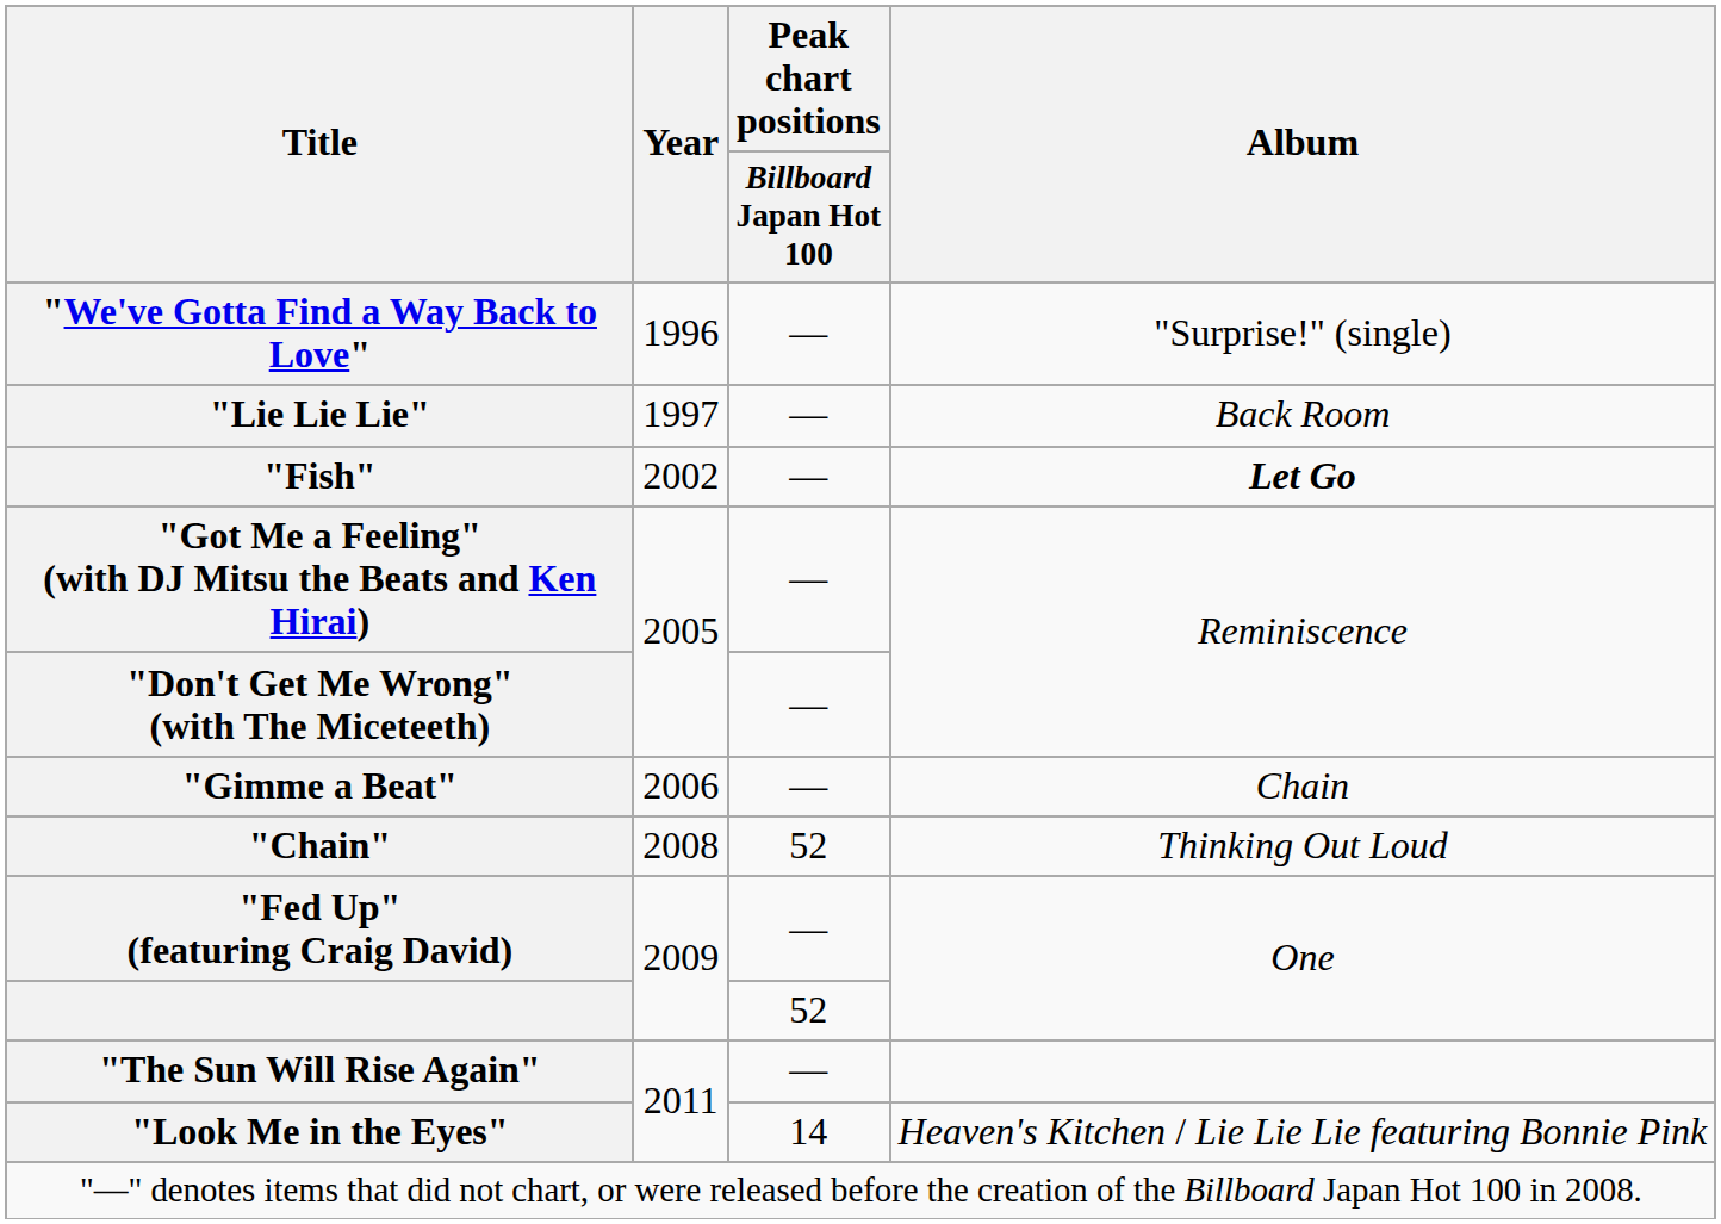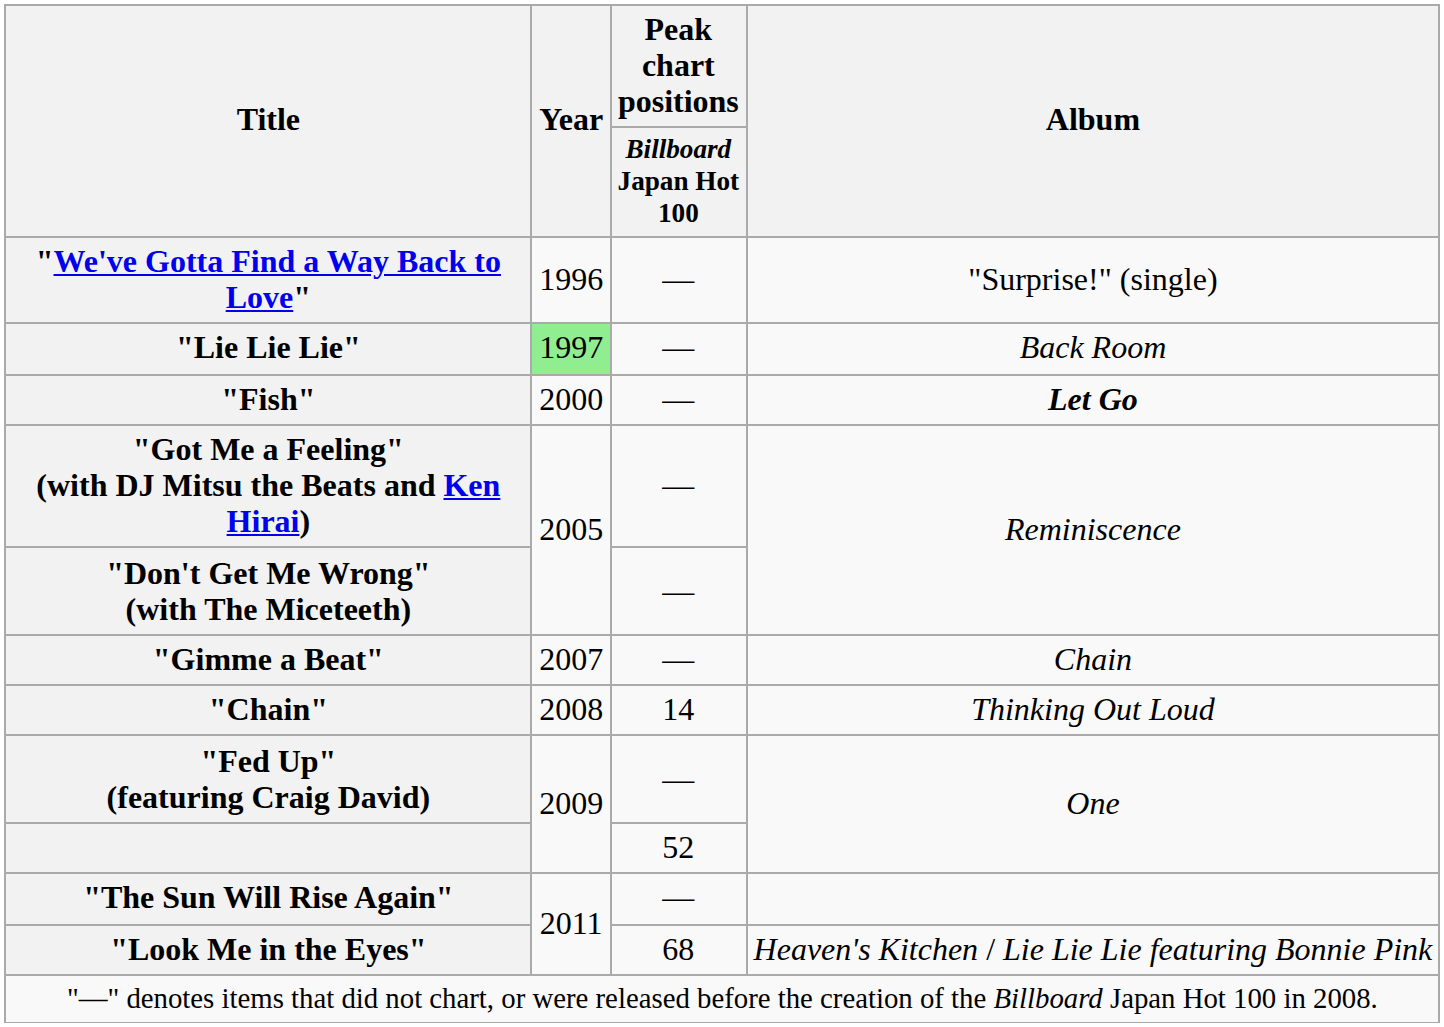"Lie Lie Lie" | Year: no background -> lightgreen background
"Fish" | Year: 2002 -> 2000
"Gimme a Beat" | Year: 2006 -> 2007
"Chain" | Peak chart positions / Billboard Japan Hot 100: 52 -> 14
"Look Me in the Eyes" | Peak chart positions / Billboard Japan Hot 100: 14 -> 68
